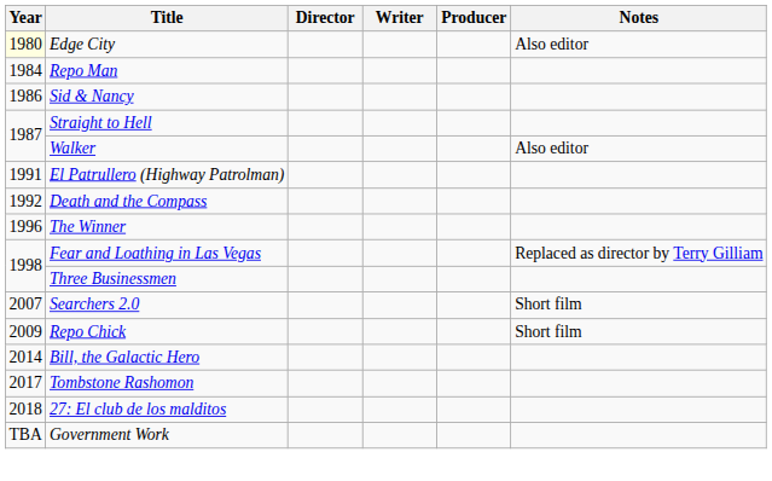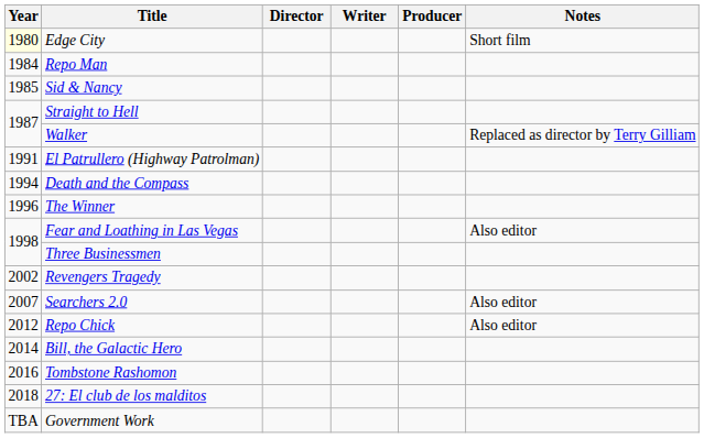Edge City | Notes: Also editor -> Short film
Sid & Nancy | Year: 1986 -> 1985
Walker | Notes: Also editor -> Replaced as director by Terry Gilliam
Death and the Compass | Year: 1992 -> 1994
Fear and Loathing in Las Vegas | Notes: Replaced as director by Terry Gilliam -> Also editor
+ row: 2002 | Revengers Tragedy
Searchers 2.0 | Notes: Short film -> Also editor
Repo Chick | Year: 2009 -> 2012
Repo Chick | Notes: Short film -> Also editor
Tombstone Rashomon | Year: 2017 -> 2016
